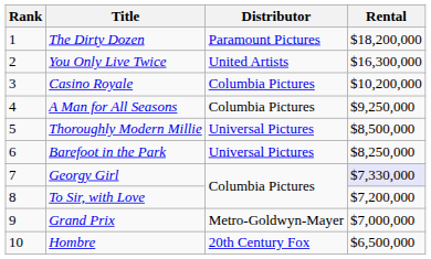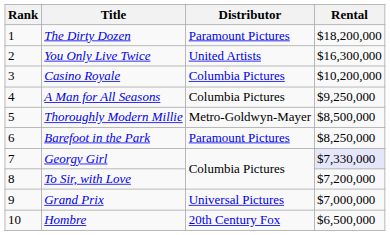Thoroughly Modern Millie | Distributor: Universal Pictures -> Metro-Goldwyn-Mayer
Barefoot in the Park | Distributor: Universal Pictures -> Paramount Pictures
Grand Prix | Distributor: Metro-Goldwyn-Mayer -> Universal Pictures
